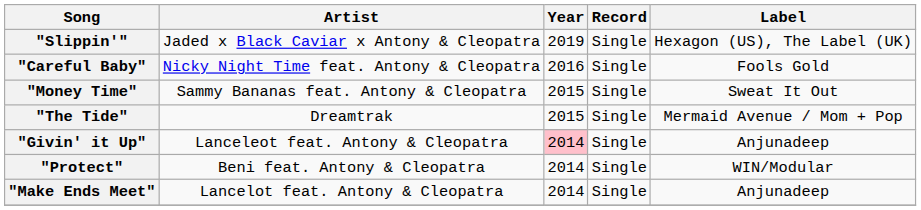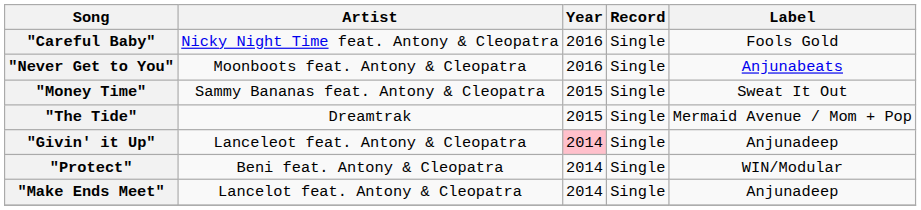- row: "Slippin'" | Jaded x Black Caviar x Antony & Cleopatra | 2019 | Single | Hexagon (US), The Label (UK)
+ row: "Never Get to You" | Moonboots feat. Antony & Cleopatra | 2016 | Single | Anjunabeats
